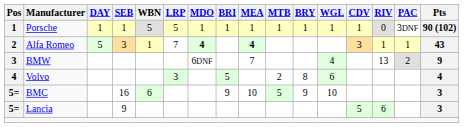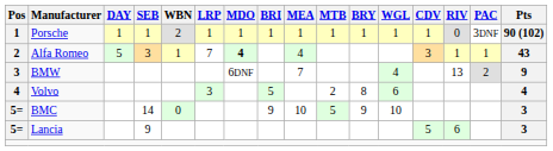Porsche | WBN: 5 -> 2
Porsche | LRP: 5 -> 1
Alfa Romeo | MEA: bold -> normal
BMC | SEB: 16 -> 14
BMC | WBN: 6 -> 0
